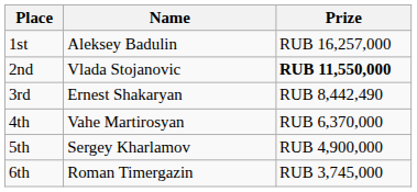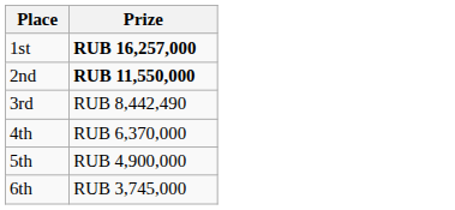- column: Name | Aleksey Badulin | Vlada Stojanovic | Ernest Shakaryan | Vahe Martirosyan | Sergey Kharlamov | Roman Timergazin
1st | Prize: normal -> bold
